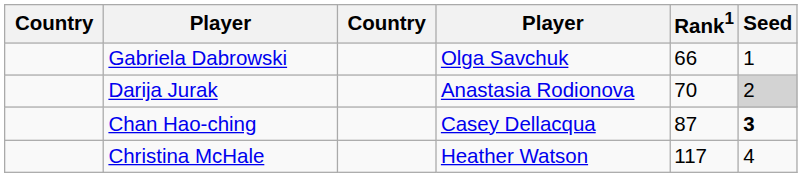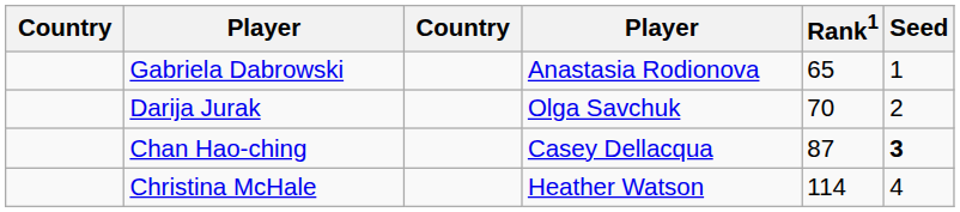Gabriela Dabrowski | column 4: Olga Savchuk -> Anastasia Rodionova
Gabriela Dabrowski | Rank1: 66 -> 65
Darija Jurak | column 4: Anastasia Rodionova -> Olga Savchuk
Darija Jurak | Seed: lightgrey background -> no background
Christina McHale | Rank1: 117 -> 114
